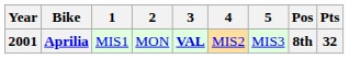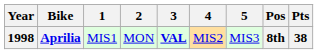Aprilia | Year: 2001 -> 1998
Aprilia | Pts: 32 -> 38
